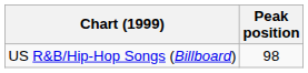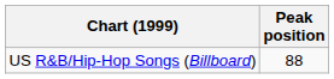US R&B/Hip-Hop Songs (Billboard) | Peak position: 98 -> 88
